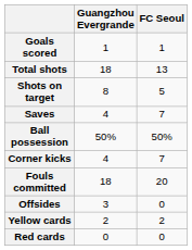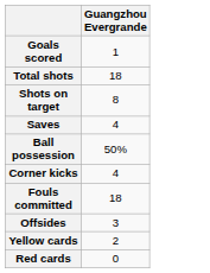- column: FC Seoul | 1 | 13 | 5 | 7 | 50% | 7 | 20 | 0 | 2 | 0
